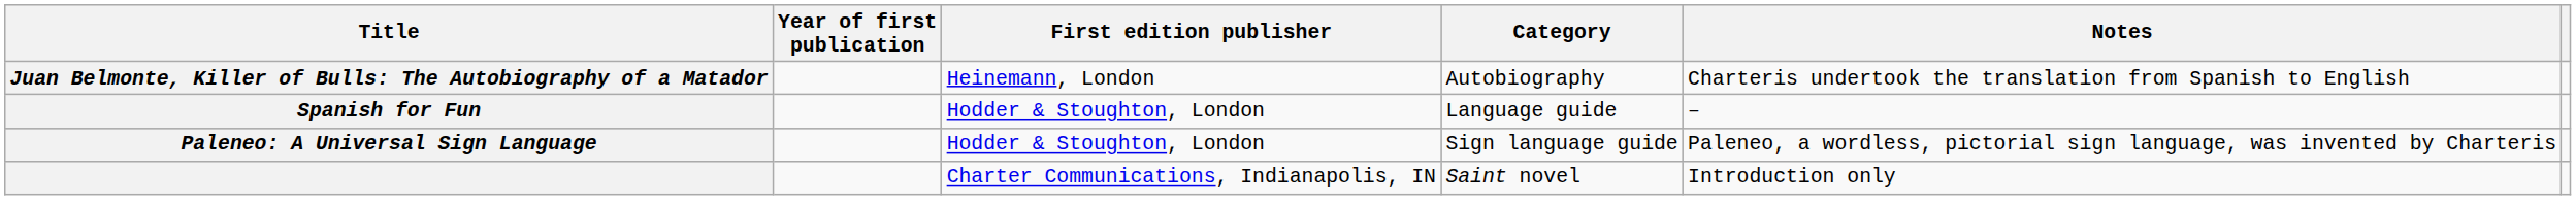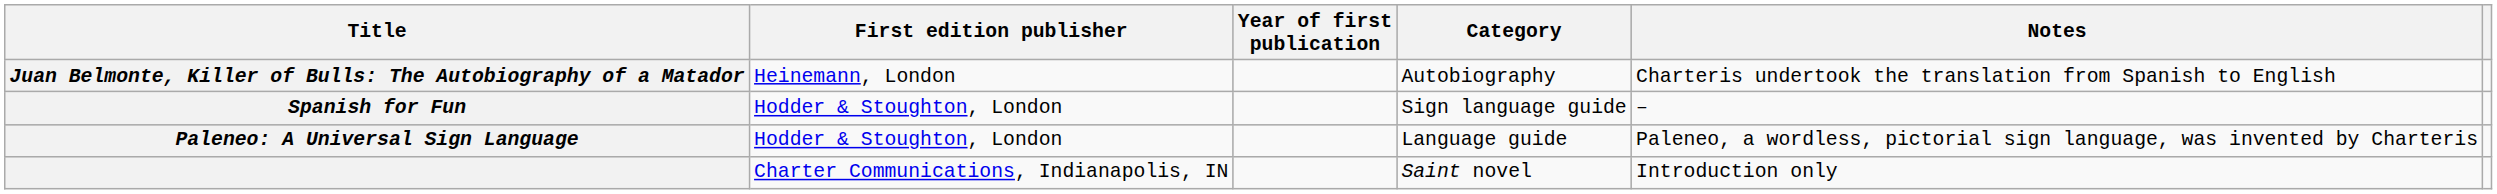columns swapped: Year of first publication <-> First edition publisher
Spanish for Fun | Category: Language guide -> Sign language guide
Paleneo: A Universal Sign Language | Category: Sign language guide -> Language guide
